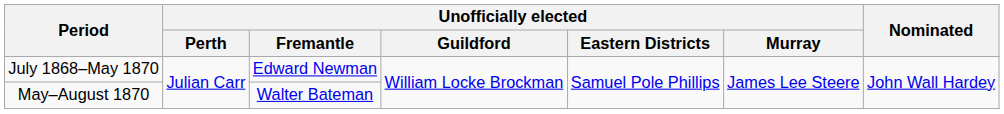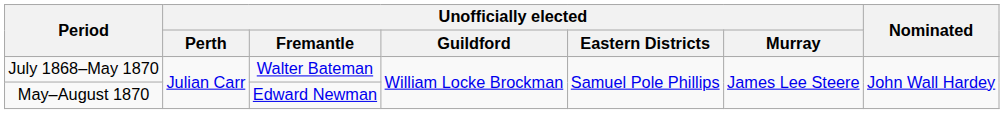July 1868–May 1870 | Unofficially elected / Fremantle: Edward Newman -> Walter Bateman
May–August 1870 | Unofficially elected / Fremantle: Walter Bateman -> Edward Newman
